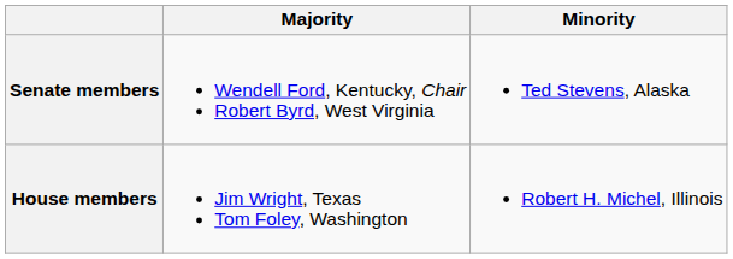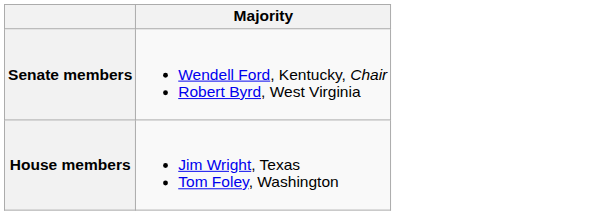- column: Minority | Ted Stevens, Alaska | Robert H. Michel, Illinois
